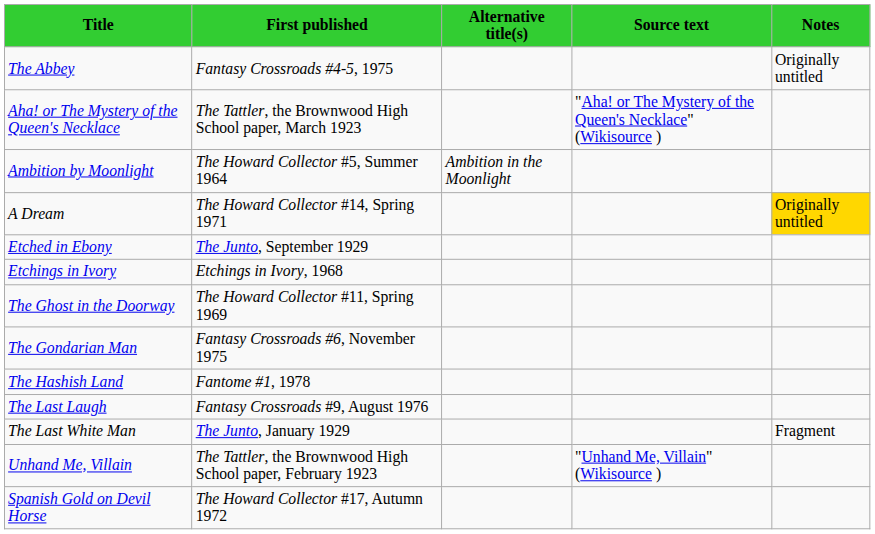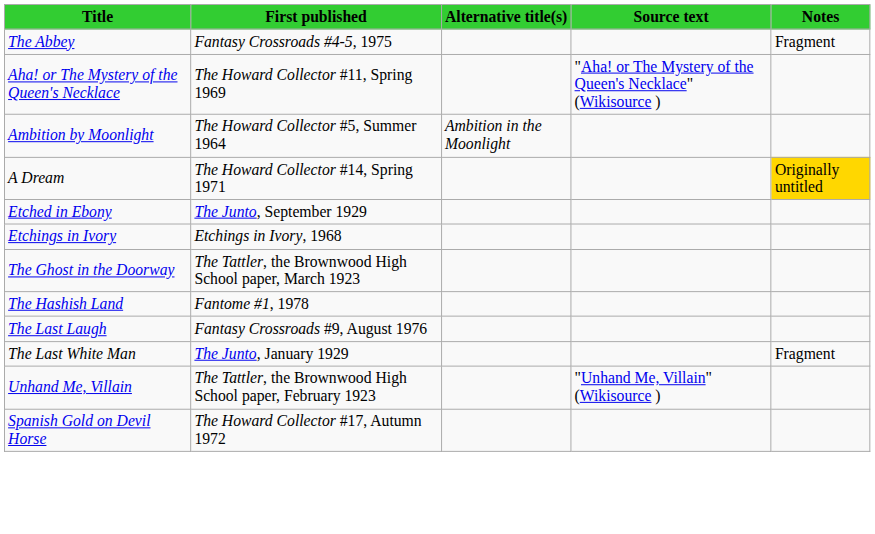The Abbey | Notes: Originally untitled -> Fragment
Aha! or The Mystery of the Queen's Necklace | First published: The Tattler, the Brownwood High School paper, March 1923 -> The Howard Collector #11, Spring 1969
The Ghost in the Doorway | First published: The Howard Collector #11, Spring 1969 -> The Tattler, the Brownwood High School paper, March 1923
- row: The Gondarian Man | Fantasy Crossroads #6, November 1975
